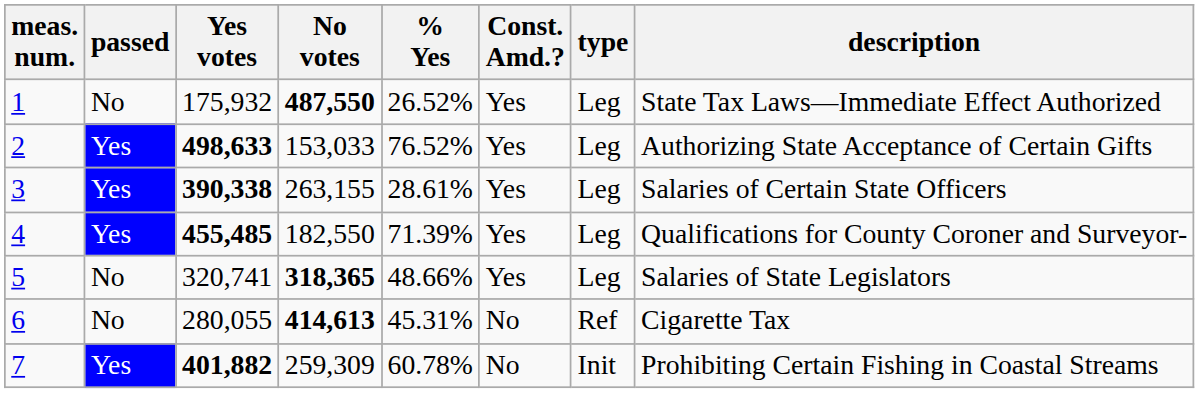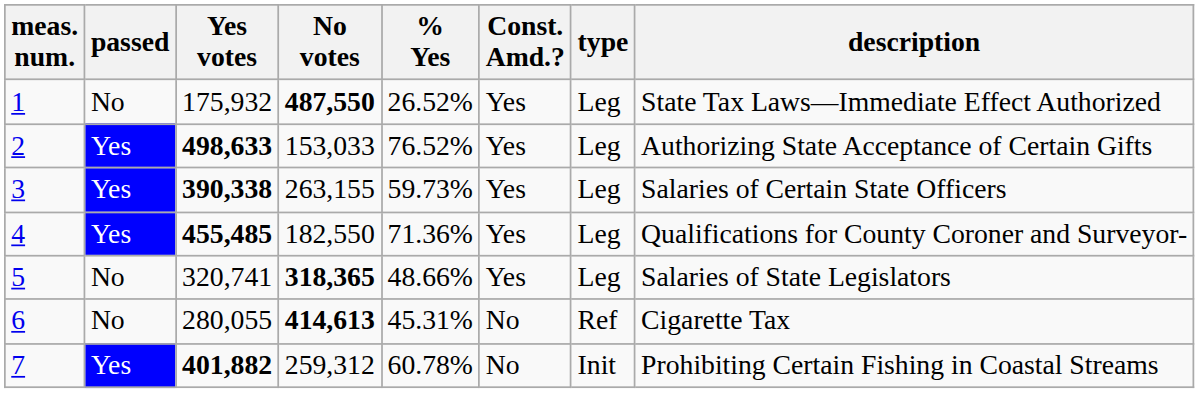3 | % Yes: 28.61% -> 59.73%
4 | % Yes: 71.39% -> 71.36%
7 | No votes: 259,309 -> 259,312
